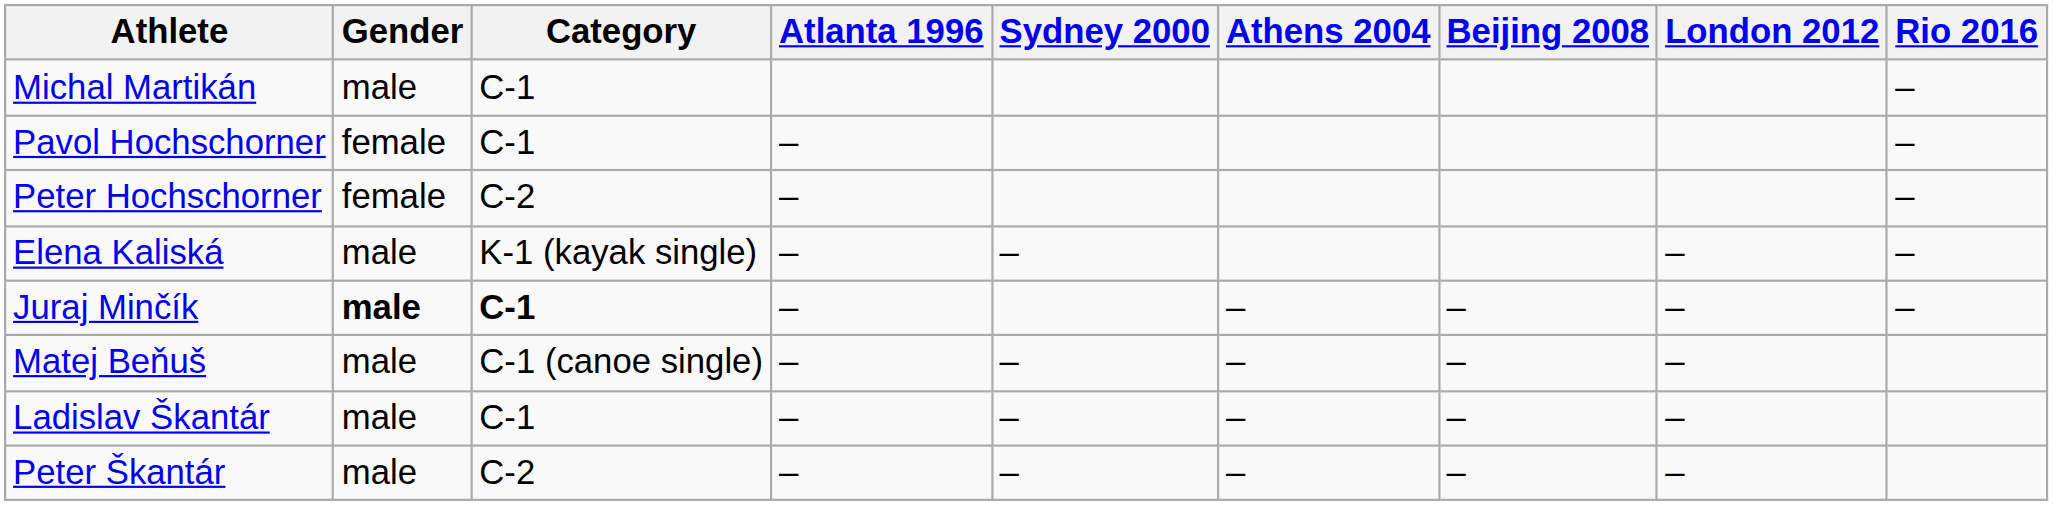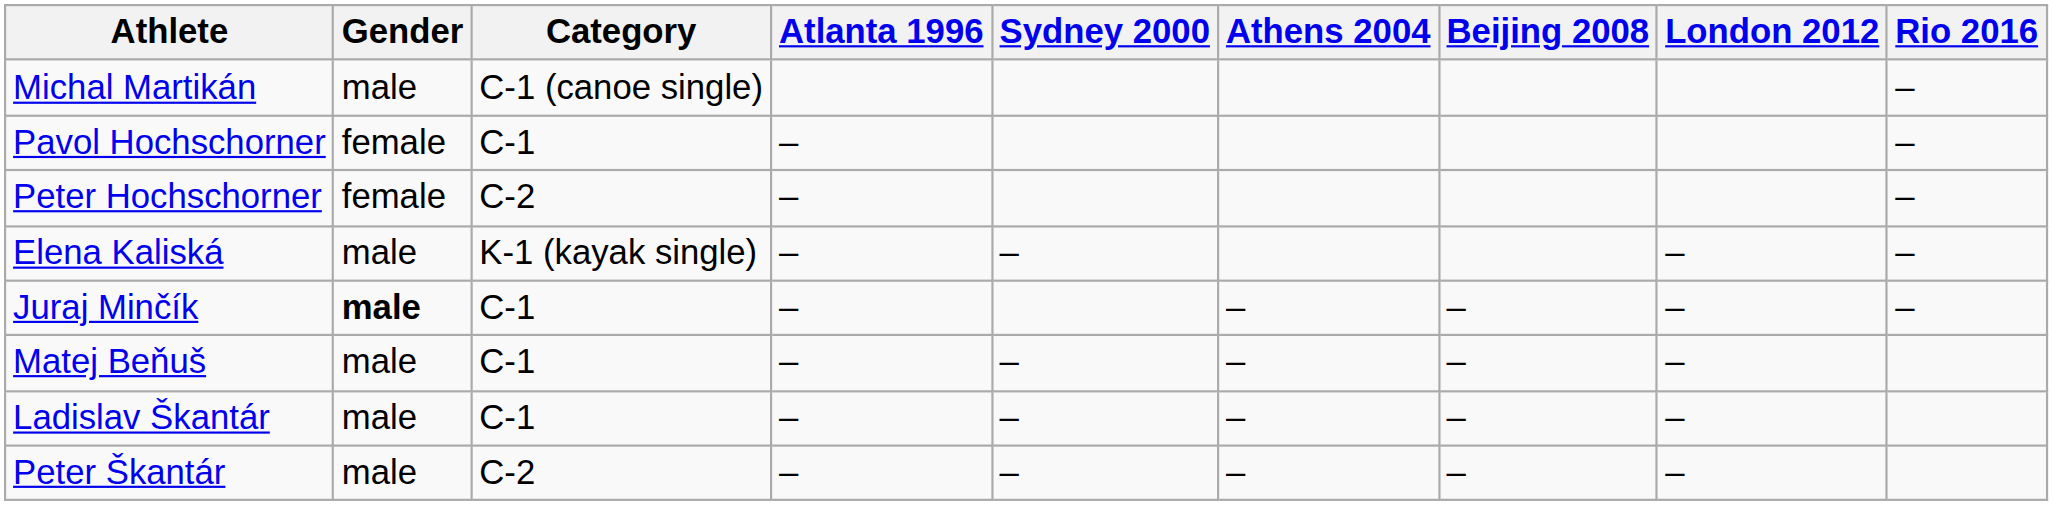Michal Martikán | Category: C-1 -> C-1 (canoe single)
Juraj Minčík | Category: bold -> normal
Matej Beňuš | Category: C-1 (canoe single) -> C-1
